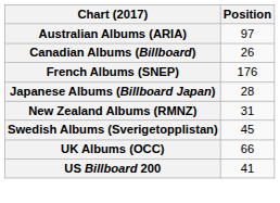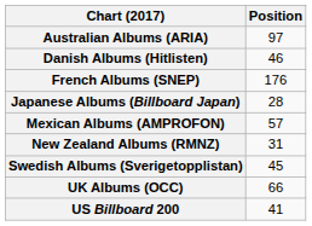- row: Canadian Albums (Billboard) | 26
+ row: Danish Albums (Hitlisten) | 46
+ row: Mexican Albums (AMPROFON) | 57
